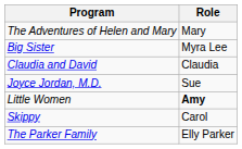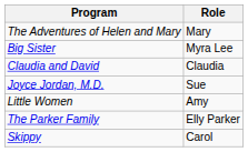Little Women | Role: bold -> normal
rows swapped: The Parker Family <-> Skippy
